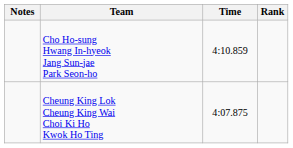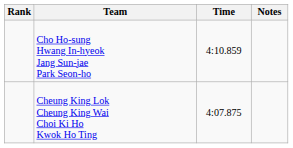columns swapped: Rank <-> Notes
